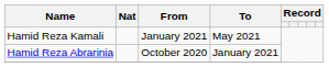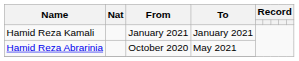Hamid Reza Kamali | To: May 2021 -> January 2021
Hamid Reza Abrarinia | To: January 2021 -> May 2021
